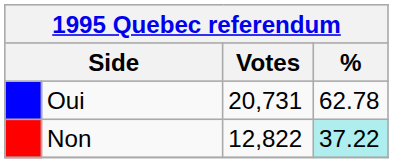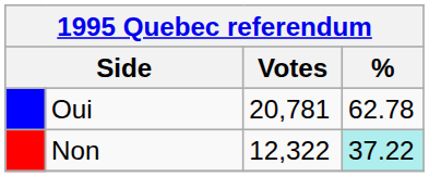Oui | Votes: 20,731 -> 20,781
Non | Votes: 12,822 -> 12,322
